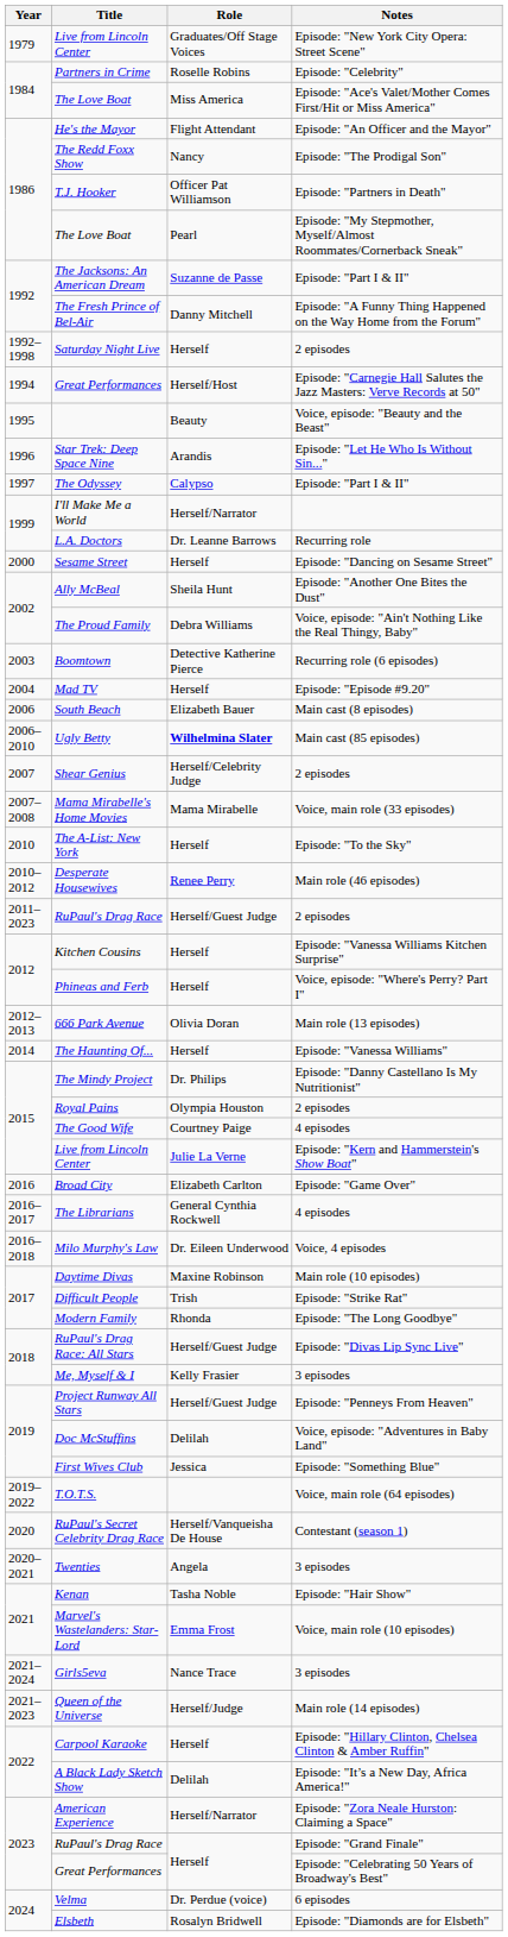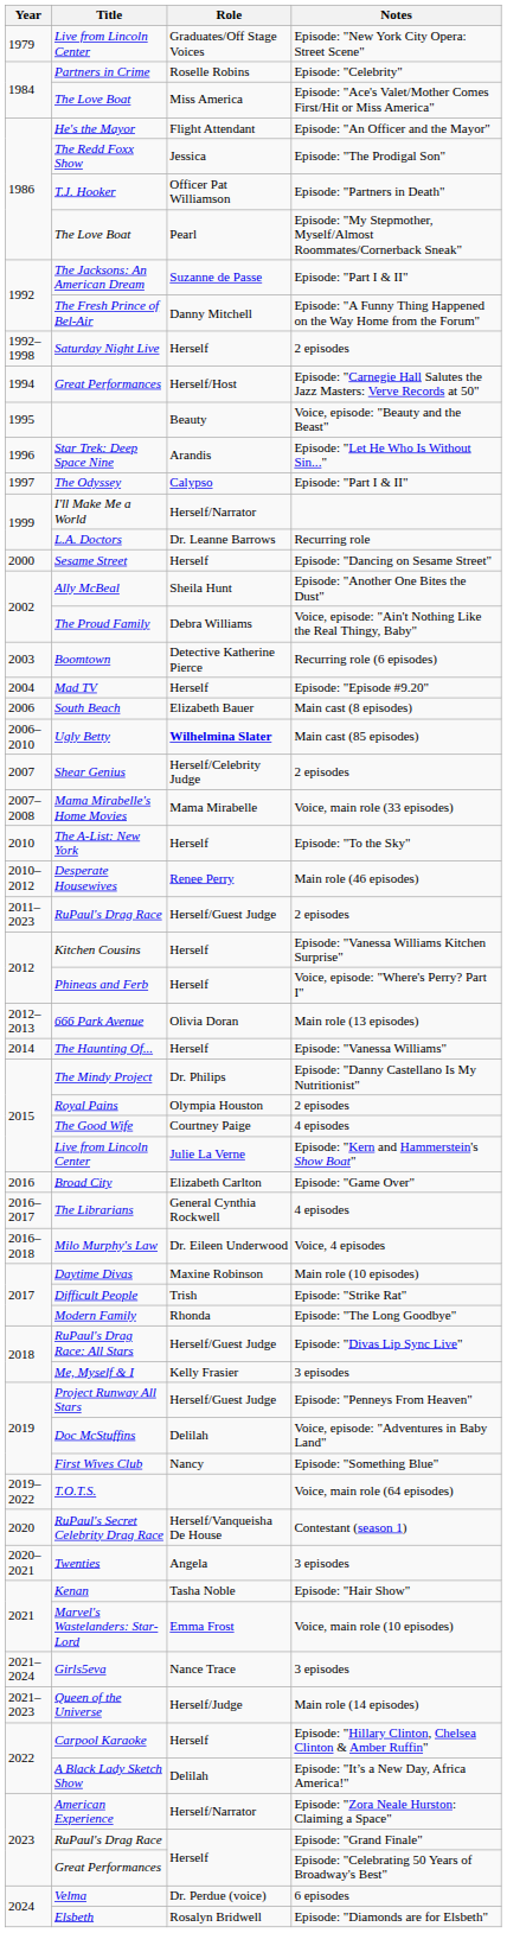The Redd Foxx Show | Role: Nancy -> Jessica
First Wives Club | Role: Jessica -> Nancy
